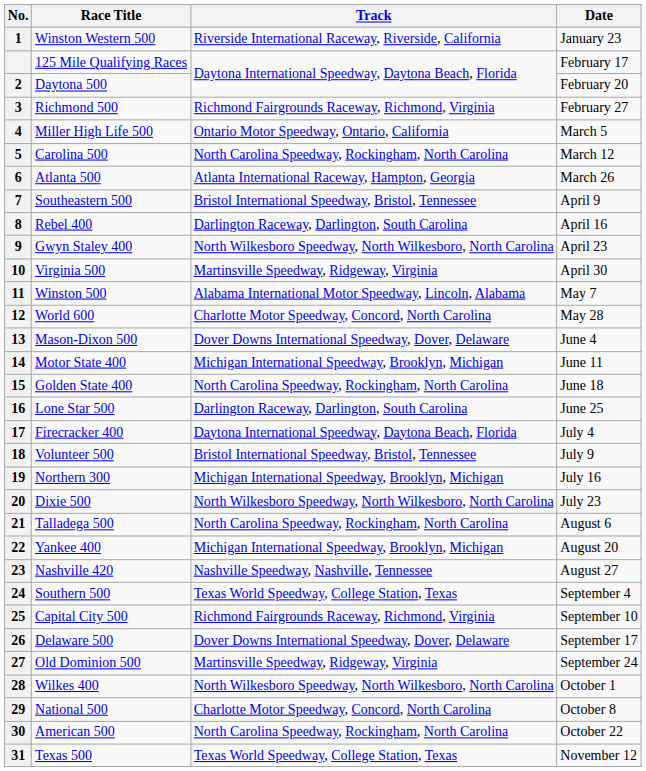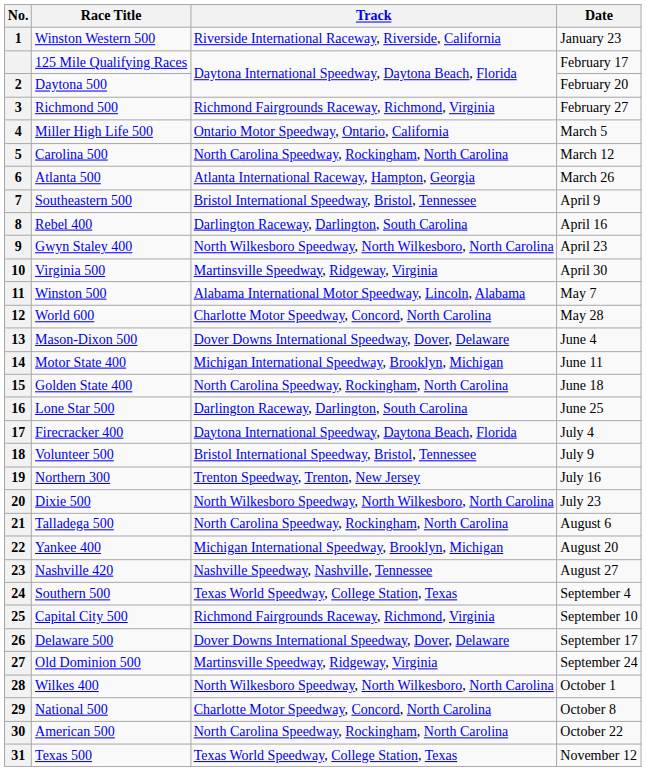Northern 300 | Track: Michigan International Speedway, Brooklyn, Michigan -> Trenton Speedway, Trenton, New Jersey
